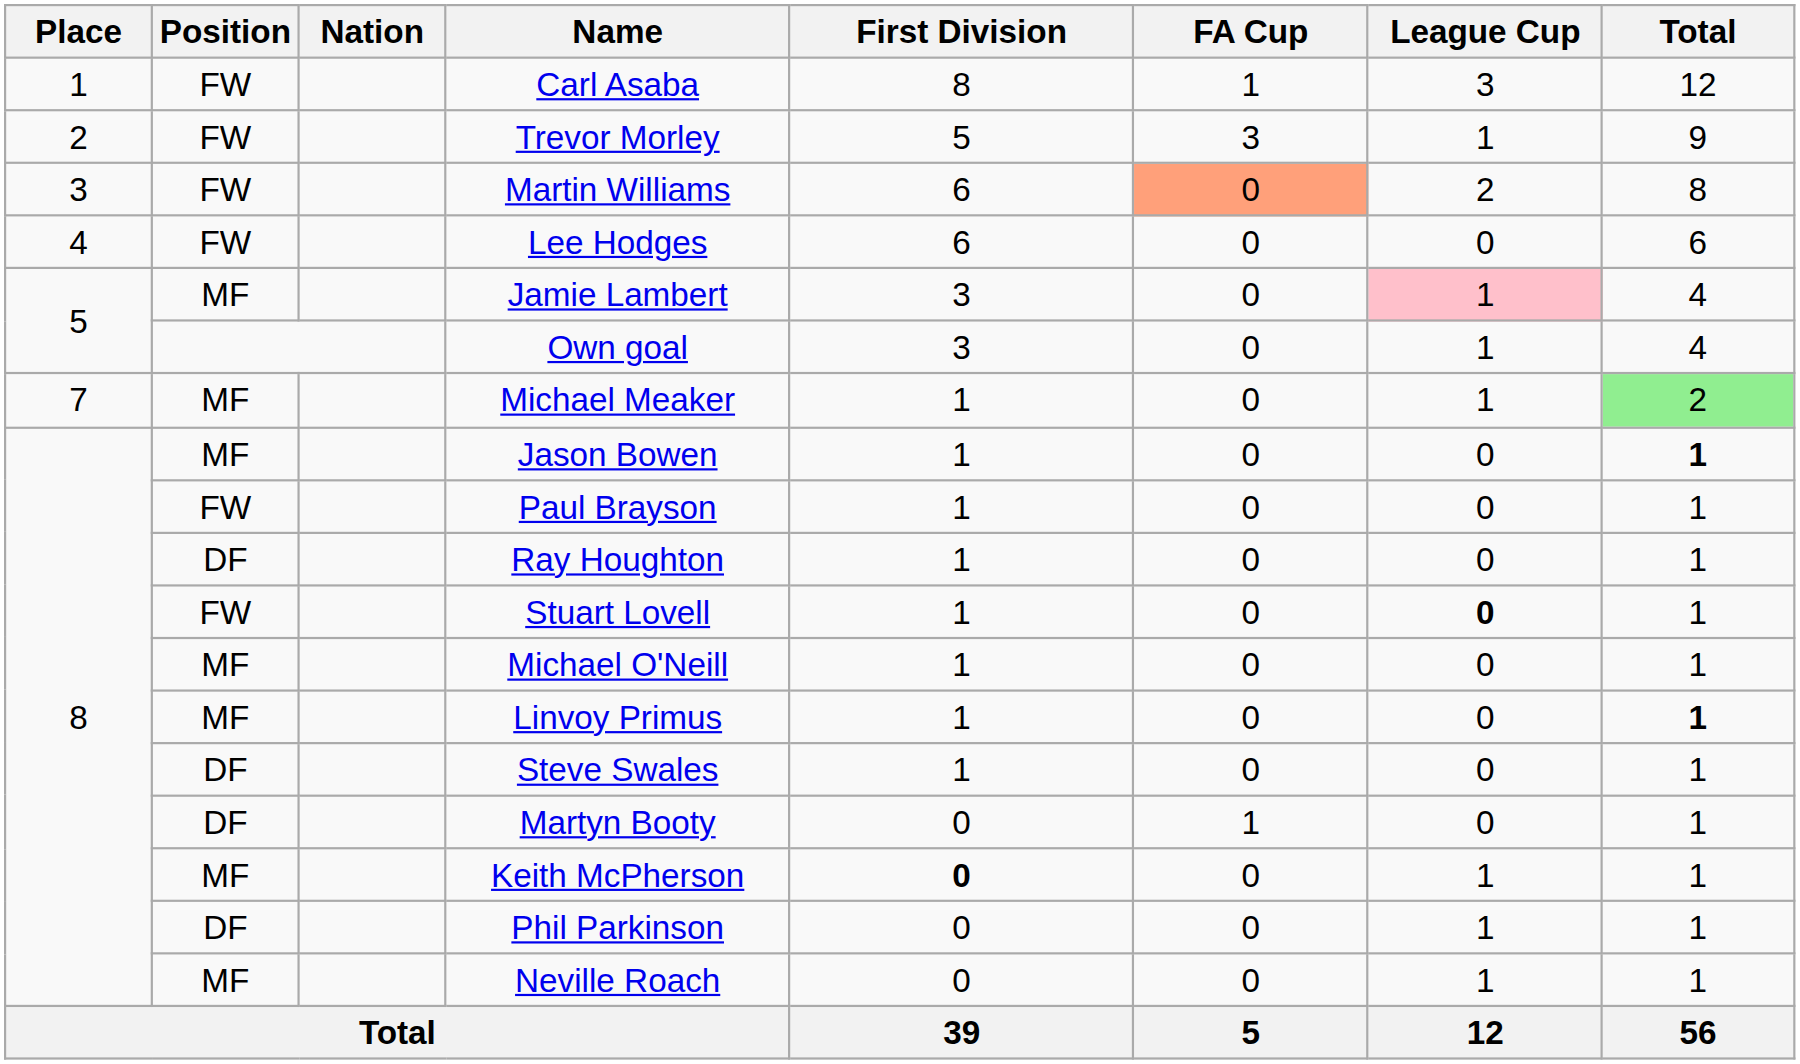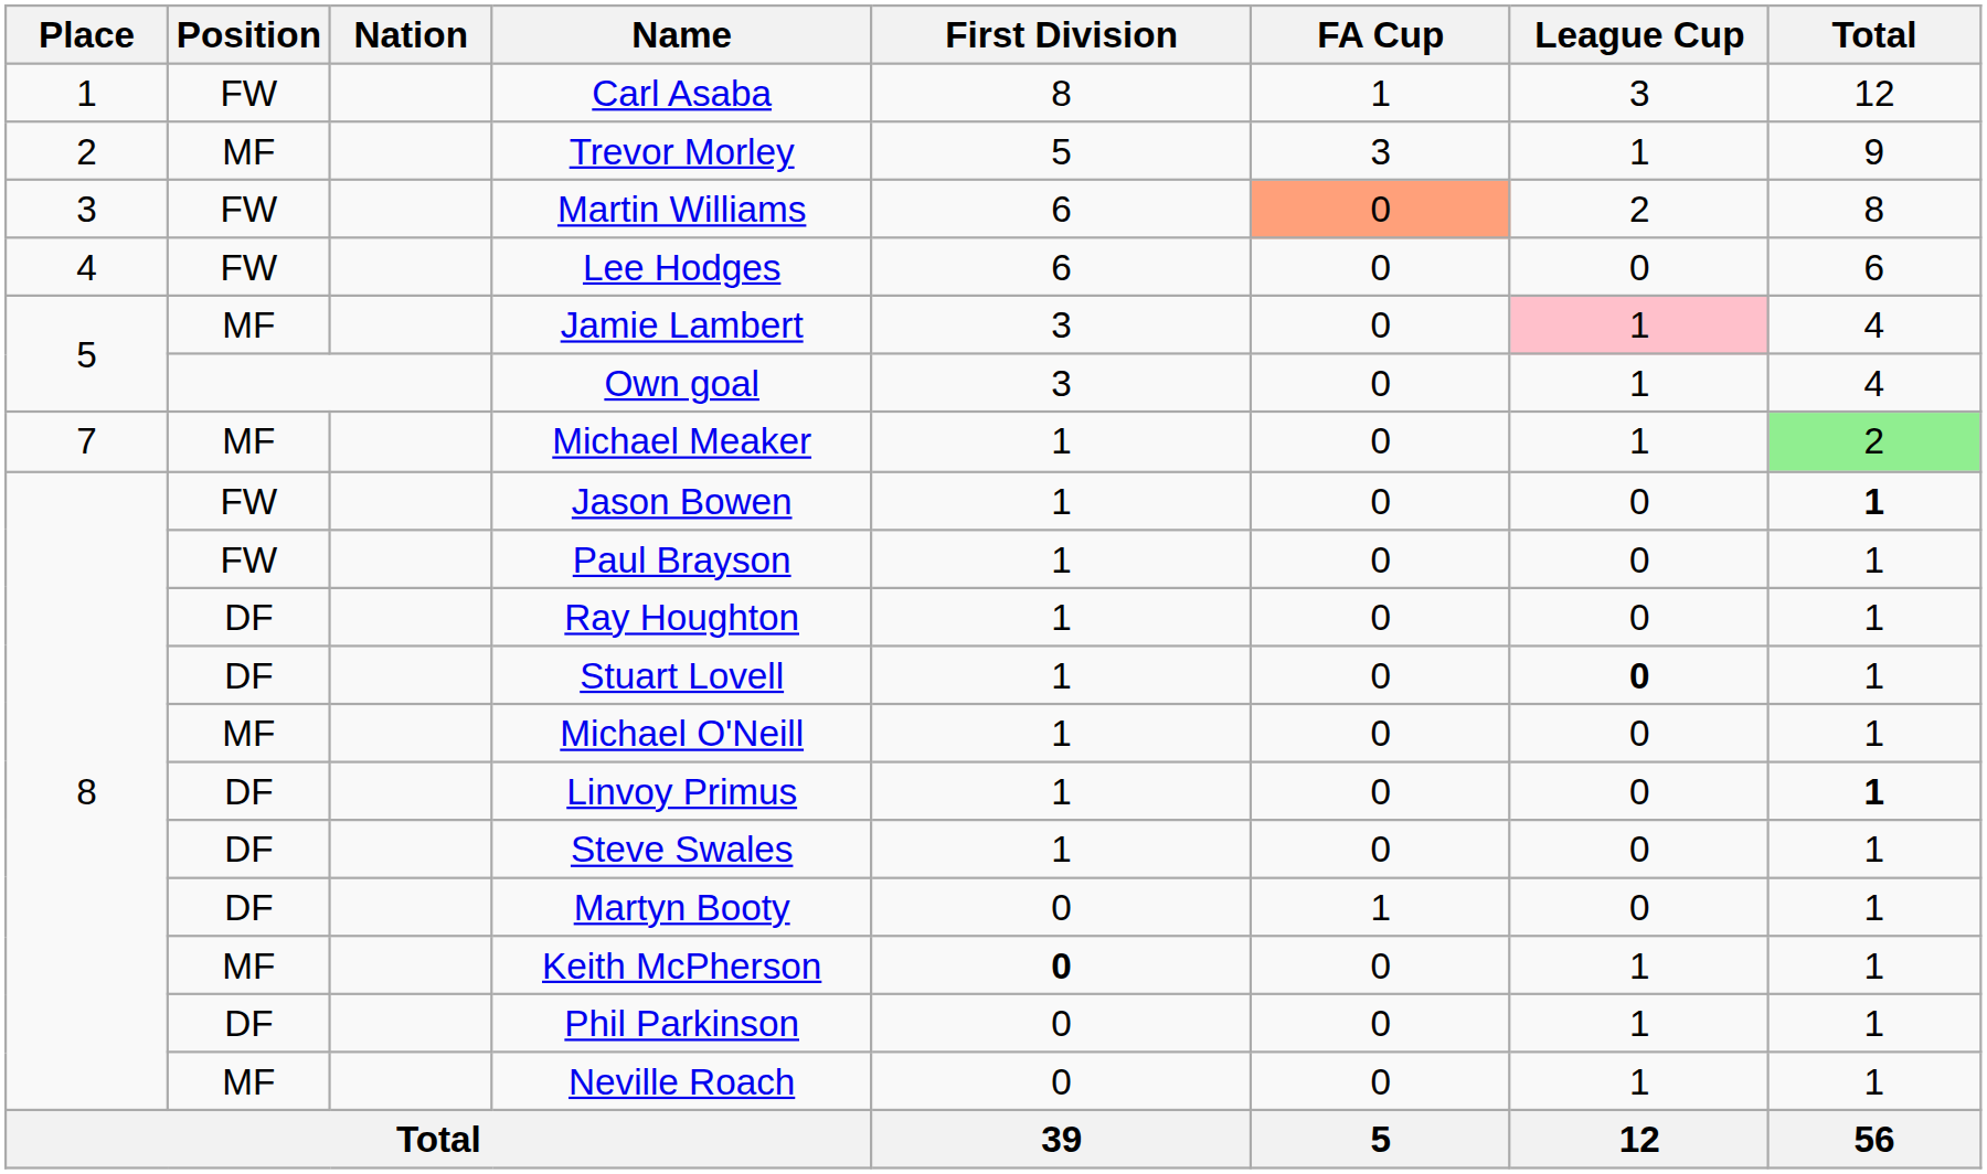Trevor Morley | Position: FW -> MF
Jason Bowen | Position: MF -> FW
Stuart Lovell | Position: FW -> DF
Linvoy Primus | Position: MF -> DF
